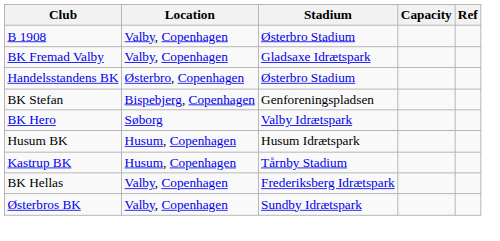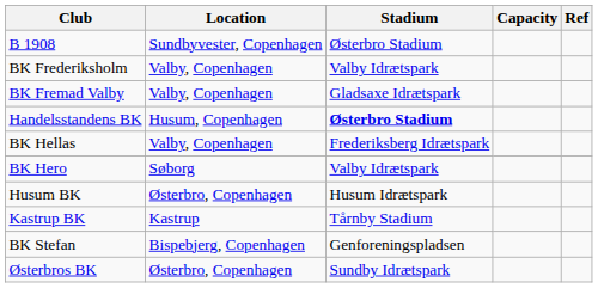B 1908 | Location: Valby, Copenhagen -> Sundbyvester, Copenhagen
+ row: BK Frederiksholm | Valby, Copenhagen | Valby Idrætspark
Handelsstandens BK | Location: Østerbro, Copenhagen -> Husum, Copenhagen
Handelsstandens BK | Stadium: normal -> bold
rows swapped: BK Hellas <-> BK Stefan
Husum BK | Location: Husum, Copenhagen -> Østerbro, Copenhagen
Kastrup BK | Location: Husum, Copenhagen -> Kastrup
Østerbros BK | Location: Valby, Copenhagen -> Østerbro, Copenhagen
